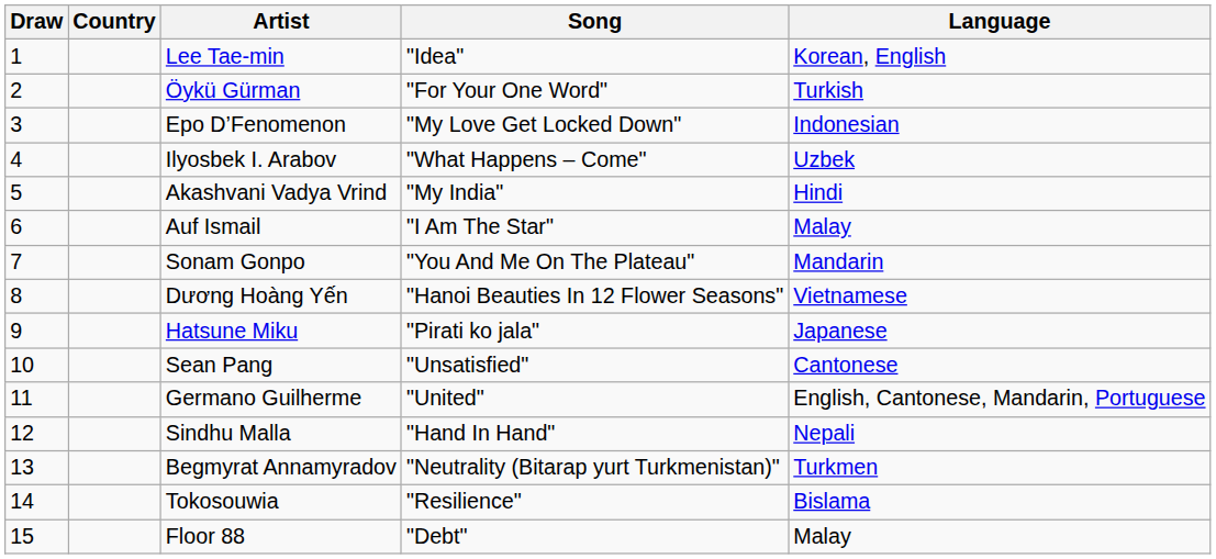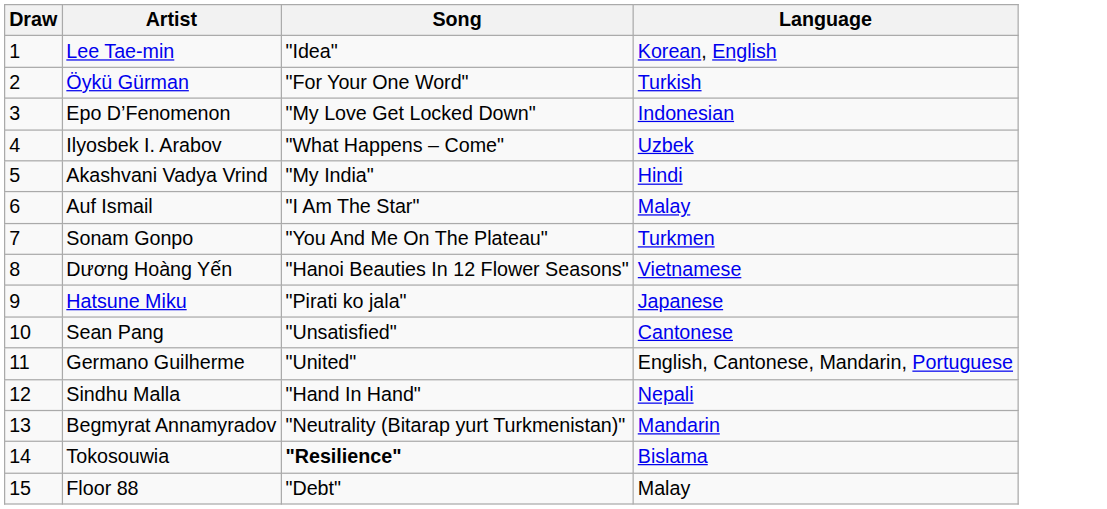- column: Country
Sonam Gonpo | Language: Mandarin -> Turkmen
Begmyrat Annamyradov | Language: Turkmen -> Mandarin
Tokosouwia | Song: normal -> bold
